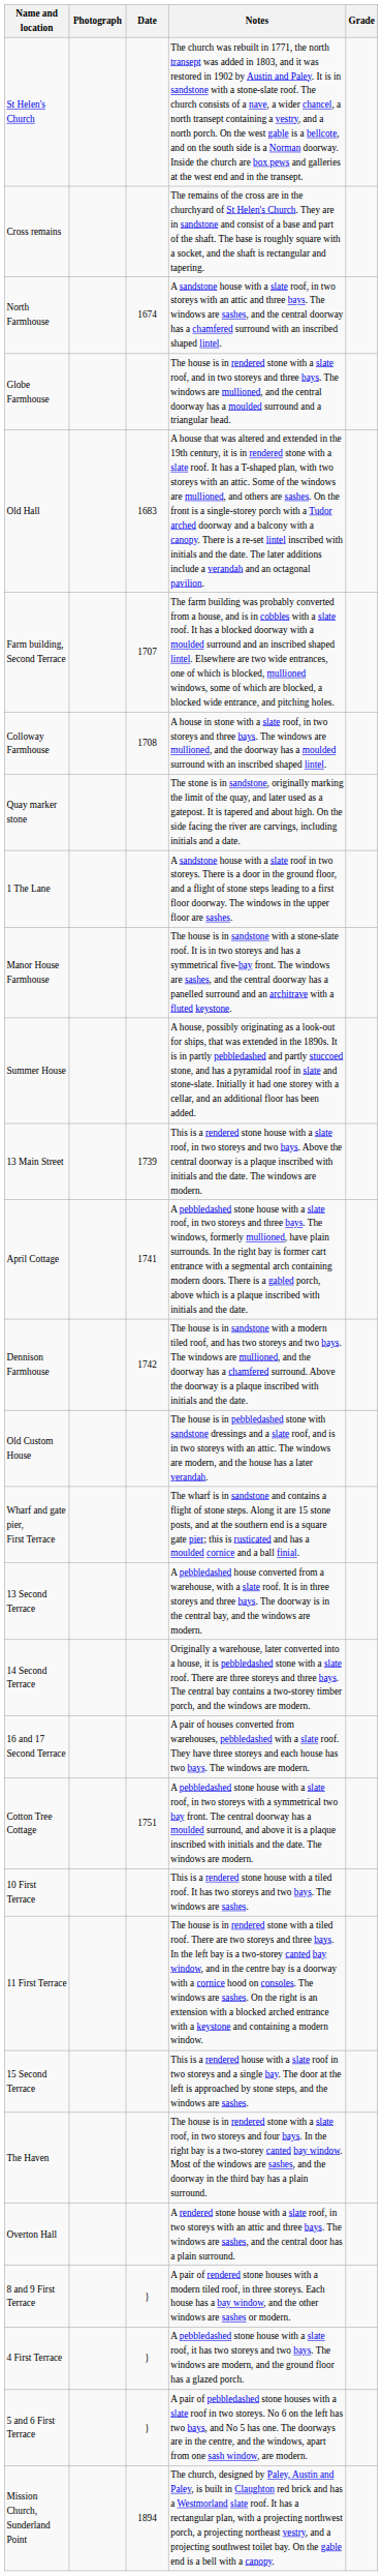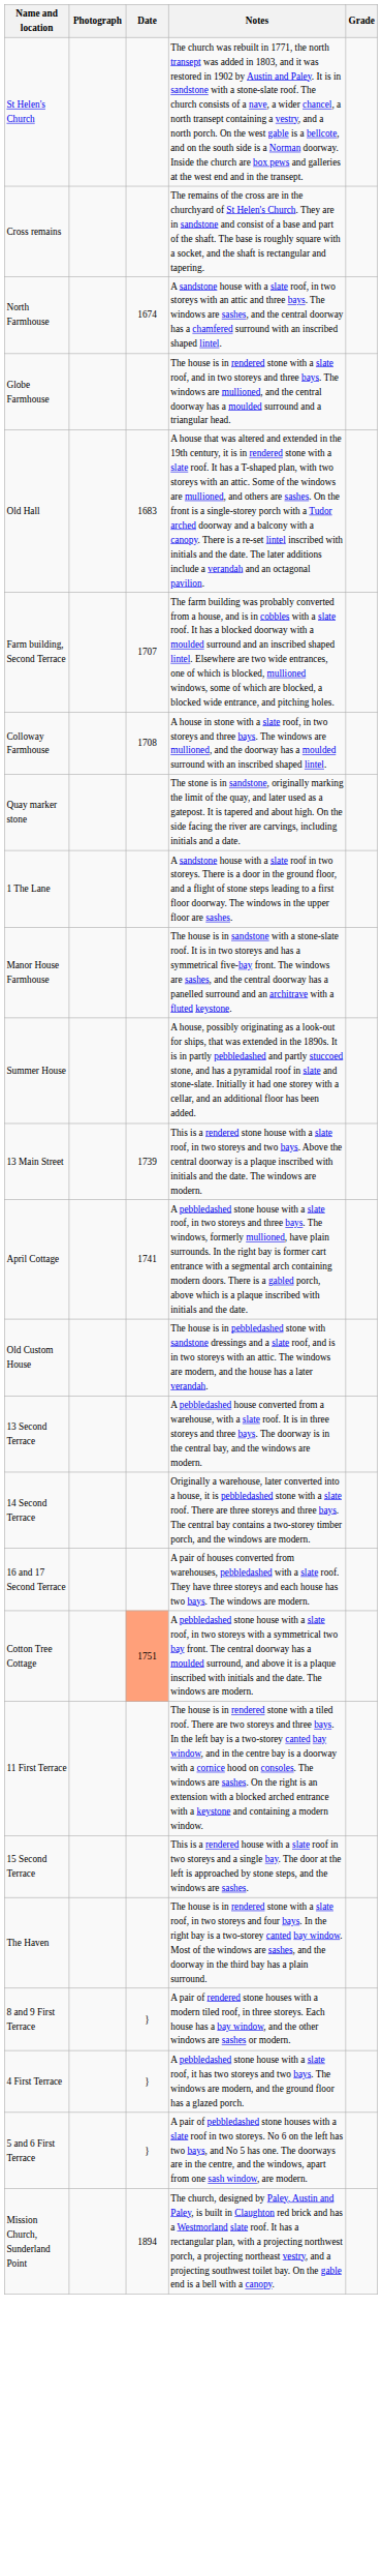- row: Dennison Farmhouse | 1742 | The house is in sandstone with a modern tiled roof, and has two storeys and two bays. The windows are mullioned, and the doorway has a chamfered surround. Above the doorway is a plaque inscribed with initials and the date.
- row: Wharf and gate pier, First Terrace | The wharf is in sandstone and contains a flight of stone steps. Along it are 15 stone posts, and at the southern end is a square gate pier; this is rusticated and has a moulded cornice and a ball finial.
Cotton Tree Cottage | Date: no background -> lightsalmon background
- row: 10 First Terrace | This is a rendered stone house with a tiled roof. It has two storeys and two bays. The windows are sashes.
- row: Overton Hall | A rendered stone house with a slate roof, in two storeys with an attic and three bays. The windows are sashes, and the central door has a plain surround.
